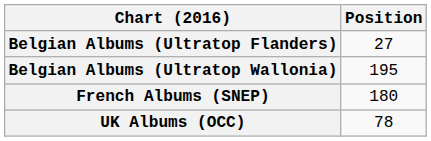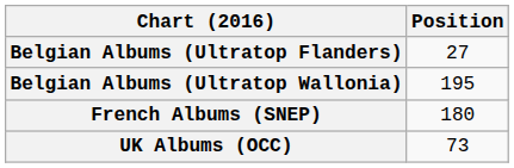UK Albums (OCC) | Position: 78 -> 73
